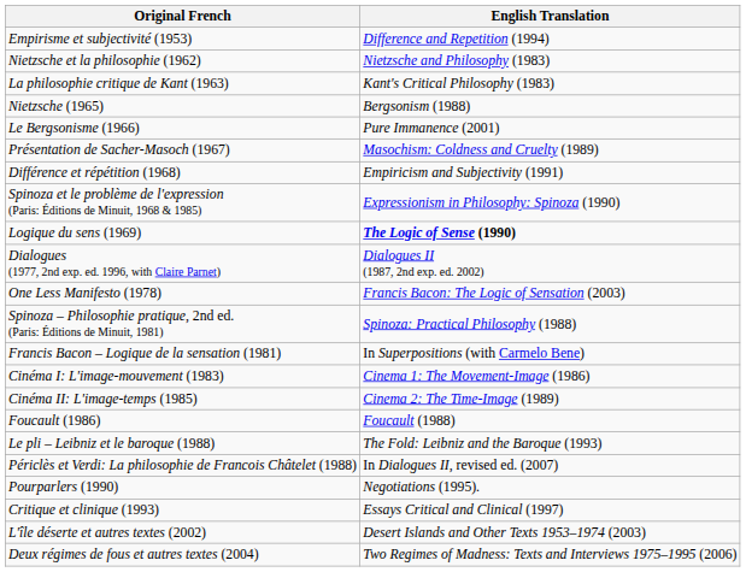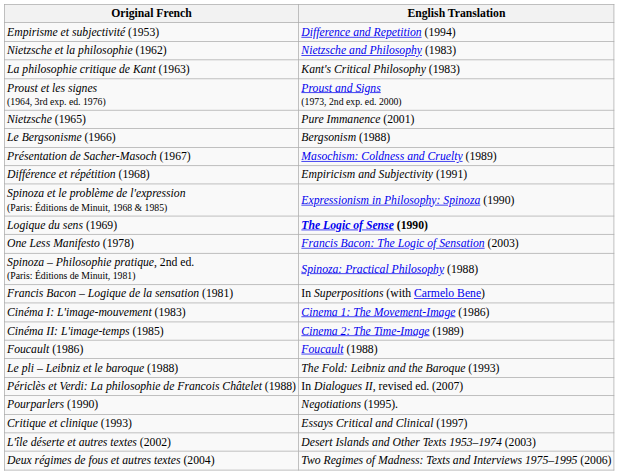+ row: Proust et les signes (1964, 3rd exp. ed. 1976) | Proust and Signs (1973, 2nd exp. ed. 2000)
Nietzsche (1965) | English Translation: Bergsonism (1988) -> Pure Immanence (2001)
Le Bergsonisme (1966) | English Translation: Pure Immanence (2001) -> Bergsonism (1988)
- row: Dialogues (1977, 2nd exp. ed. 1996, with Claire Parnet) | Dialogues II (1987, 2nd exp. ed. 2002)
